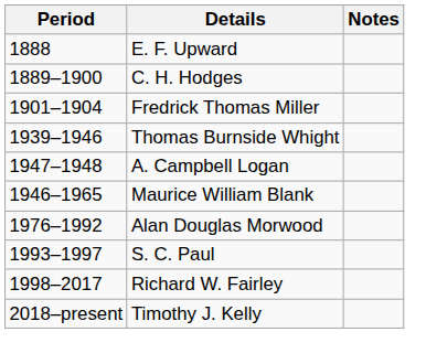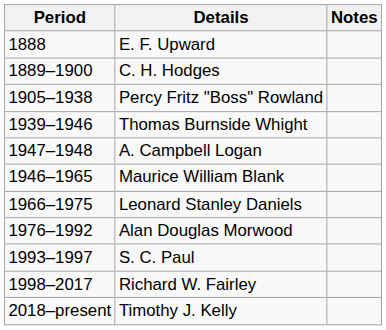- row: 1901–1904 | Fredrick Thomas Miller
+ row: 1905–1938 | Percy Fritz "Boss" Rowland
+ row: 1966–1975 | Leonard Stanley Daniels
